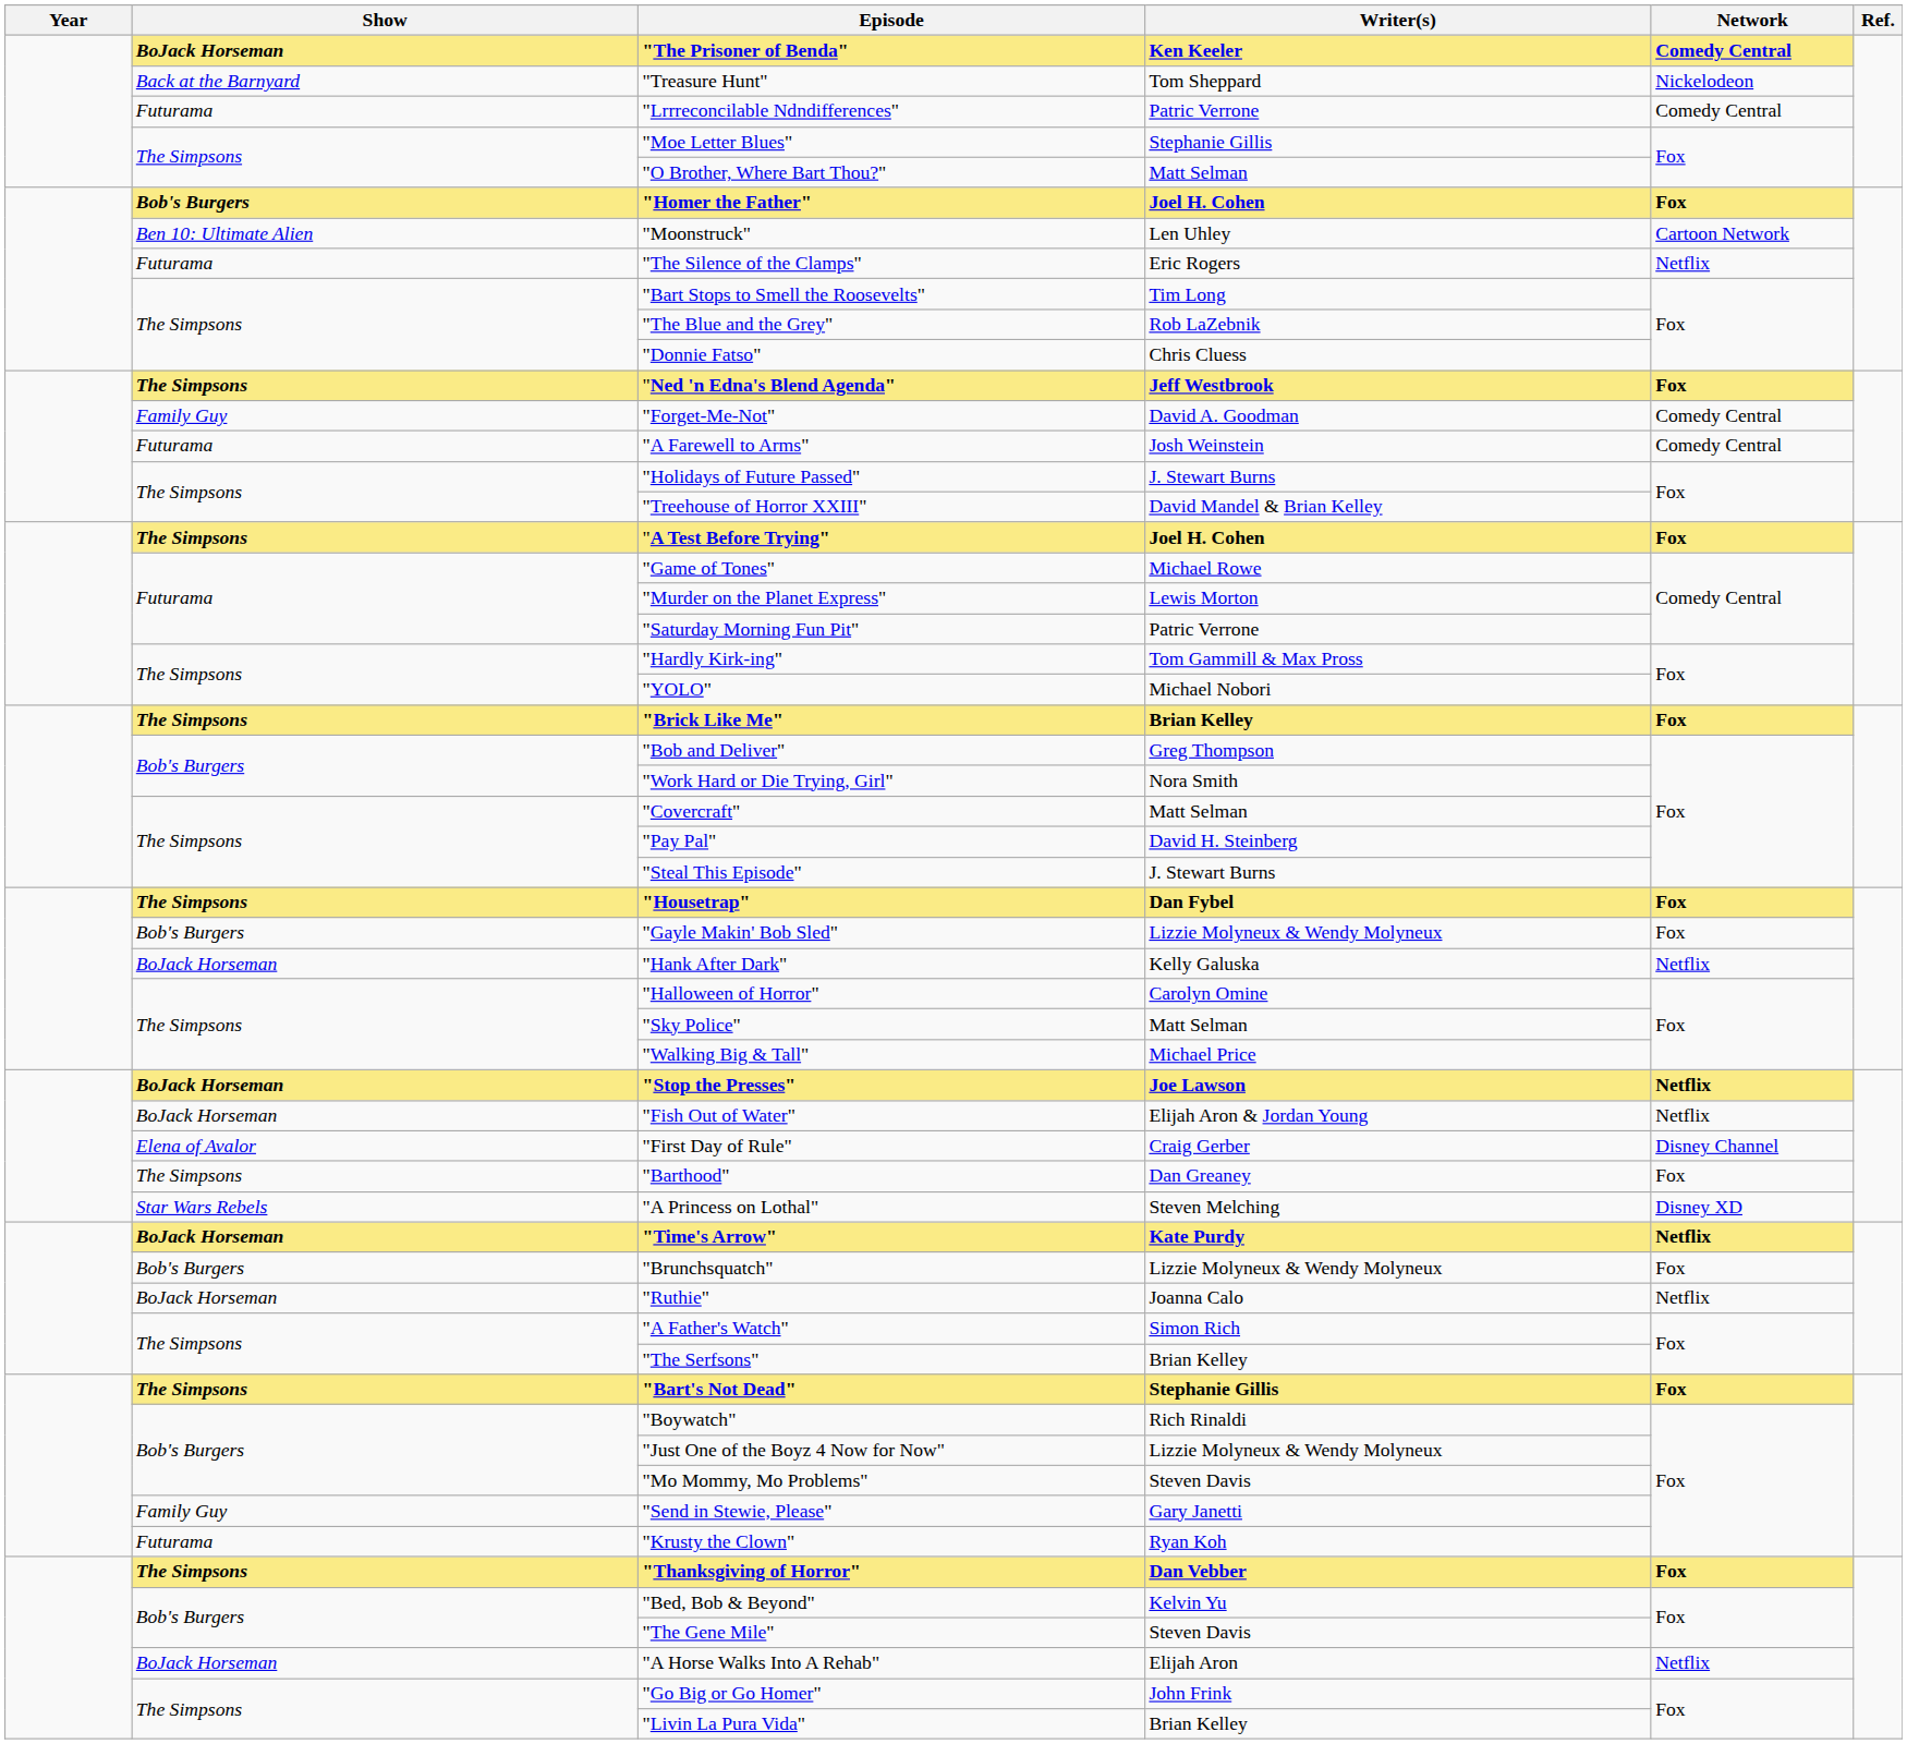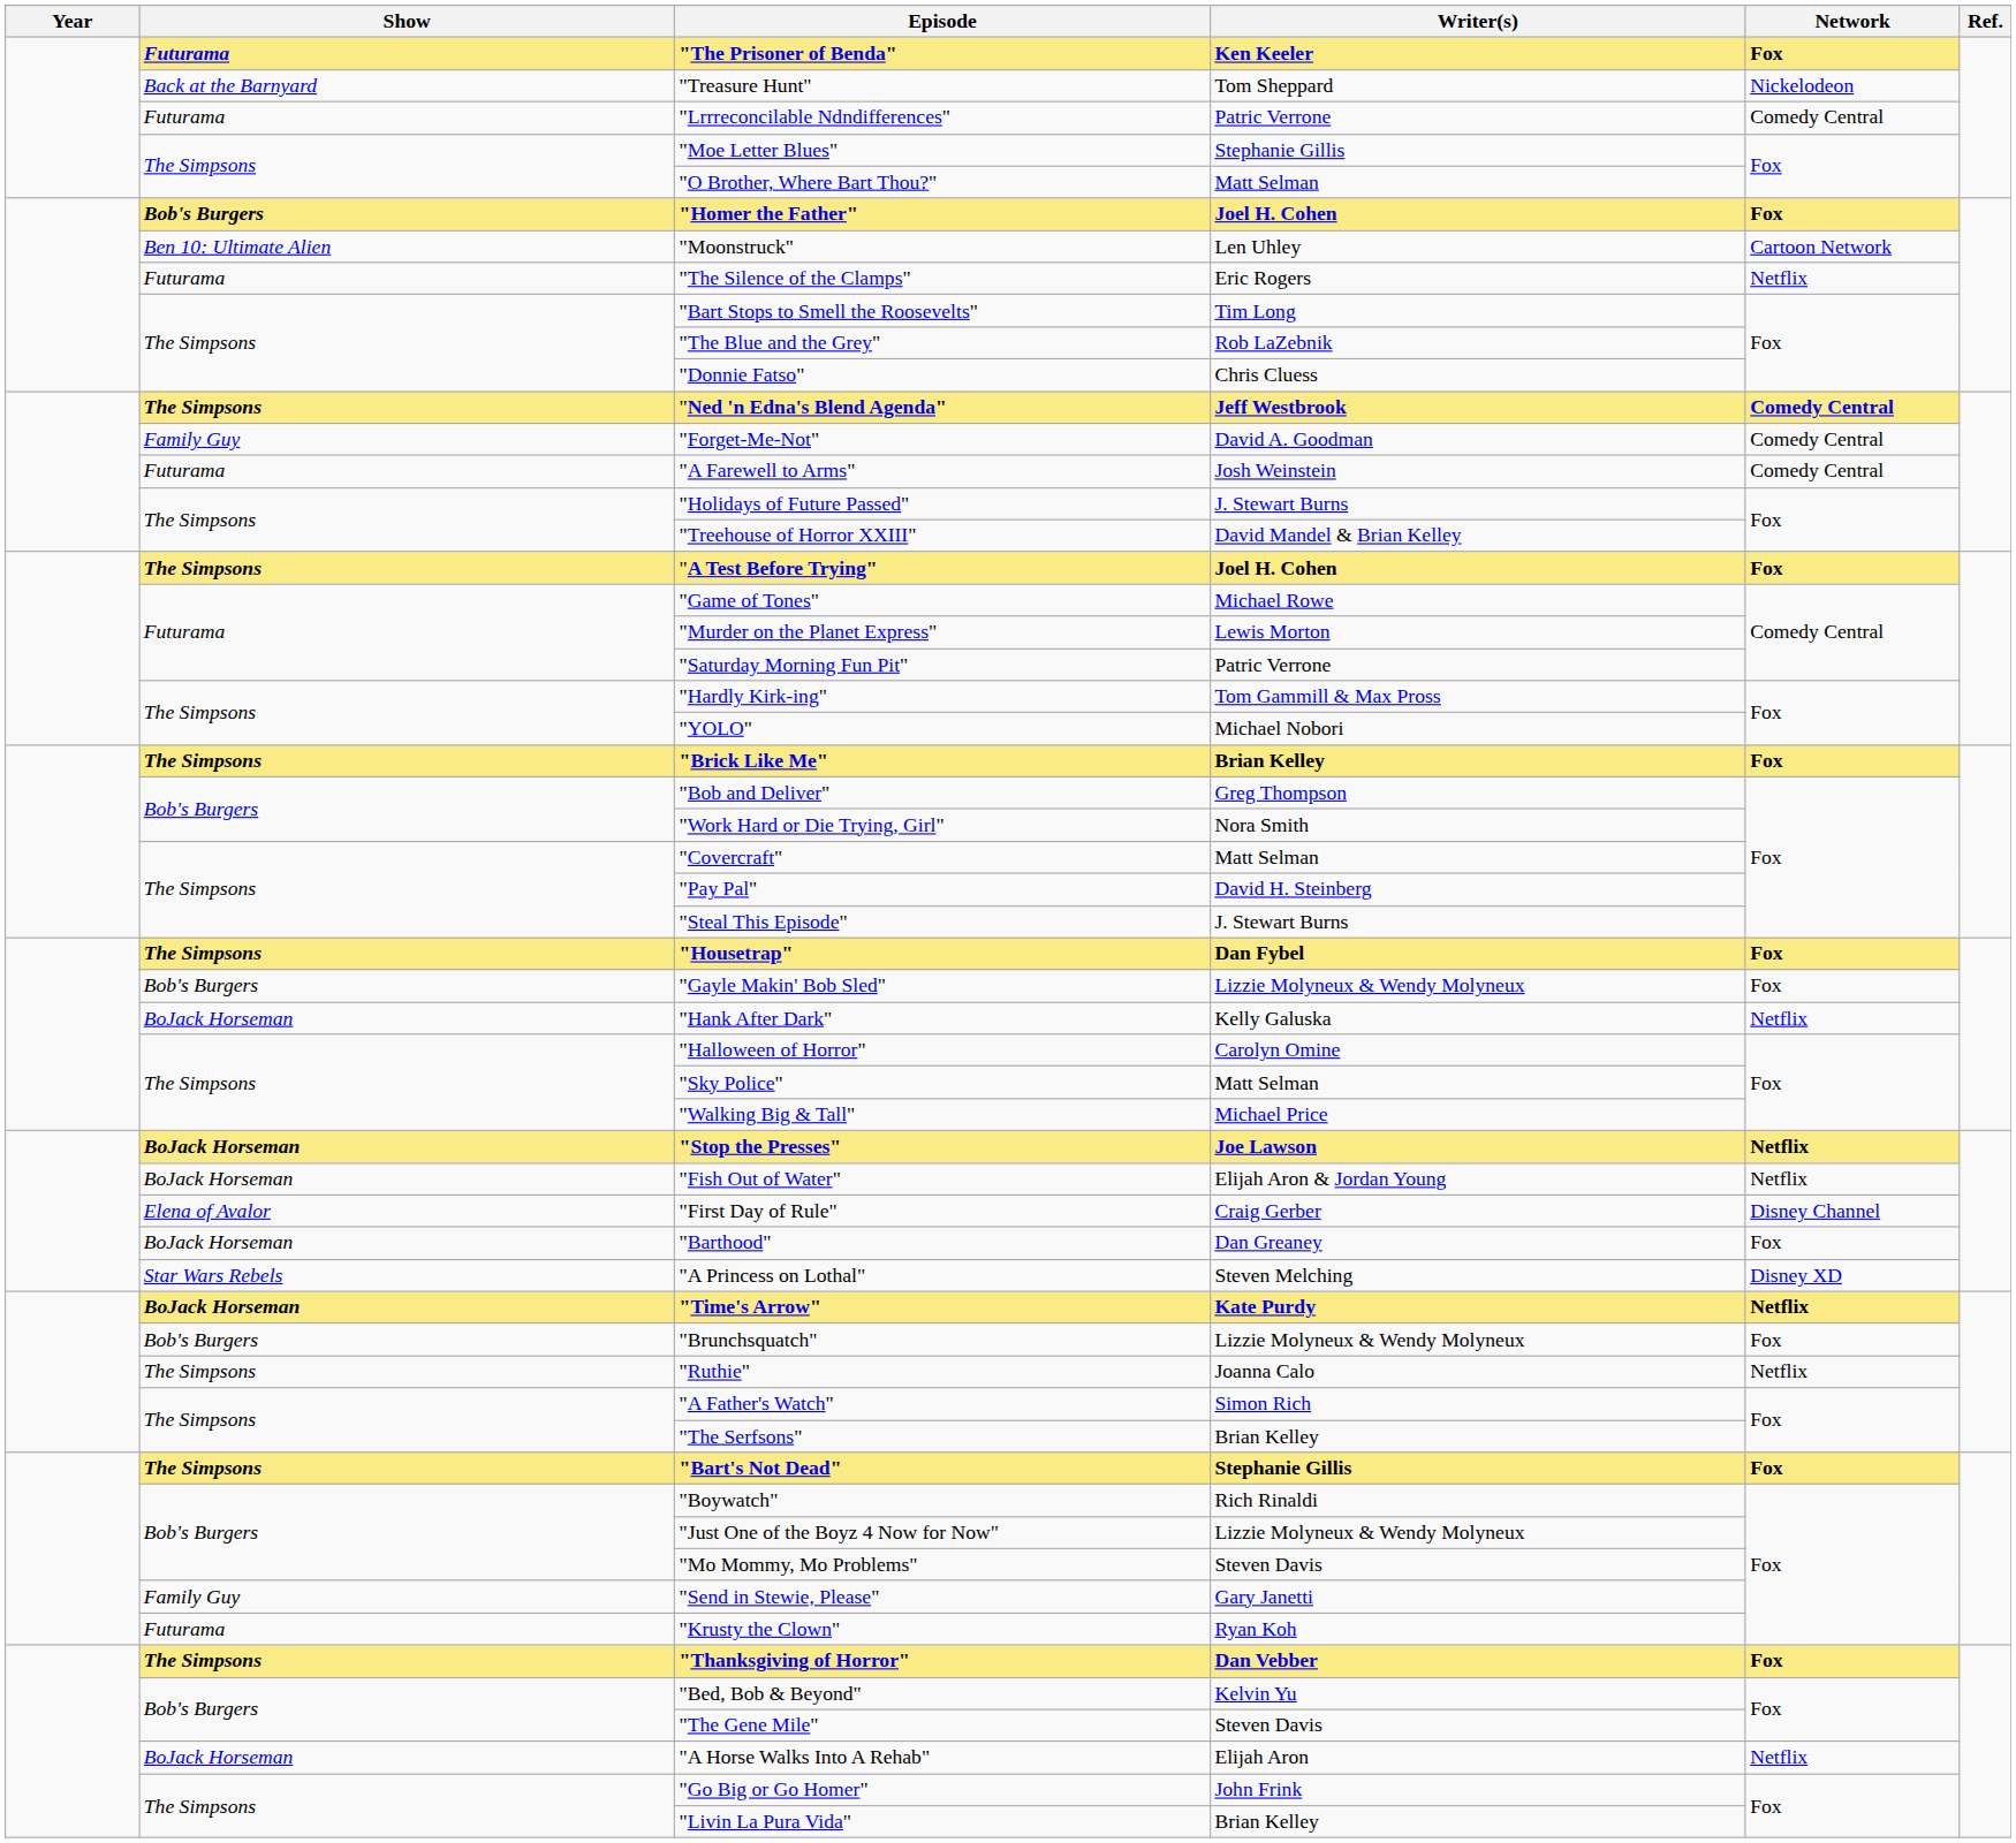"The Prisoner of Benda" | Show: BoJack Horseman -> Futurama
"The Prisoner of Benda" | Network: Comedy Central -> Fox
"Ned 'n Edna's Blend Agenda" | Network: Fox -> Comedy Central
"Barthood" | Show: The Simpsons -> BoJack Horseman
"Ruthie" | Show: BoJack Horseman -> The Simpsons
